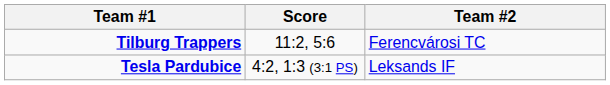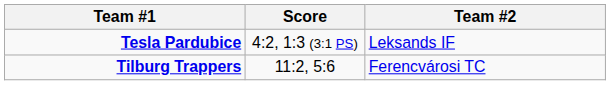rows swapped: Tilburg Trappers <-> Tesla Pardubice
